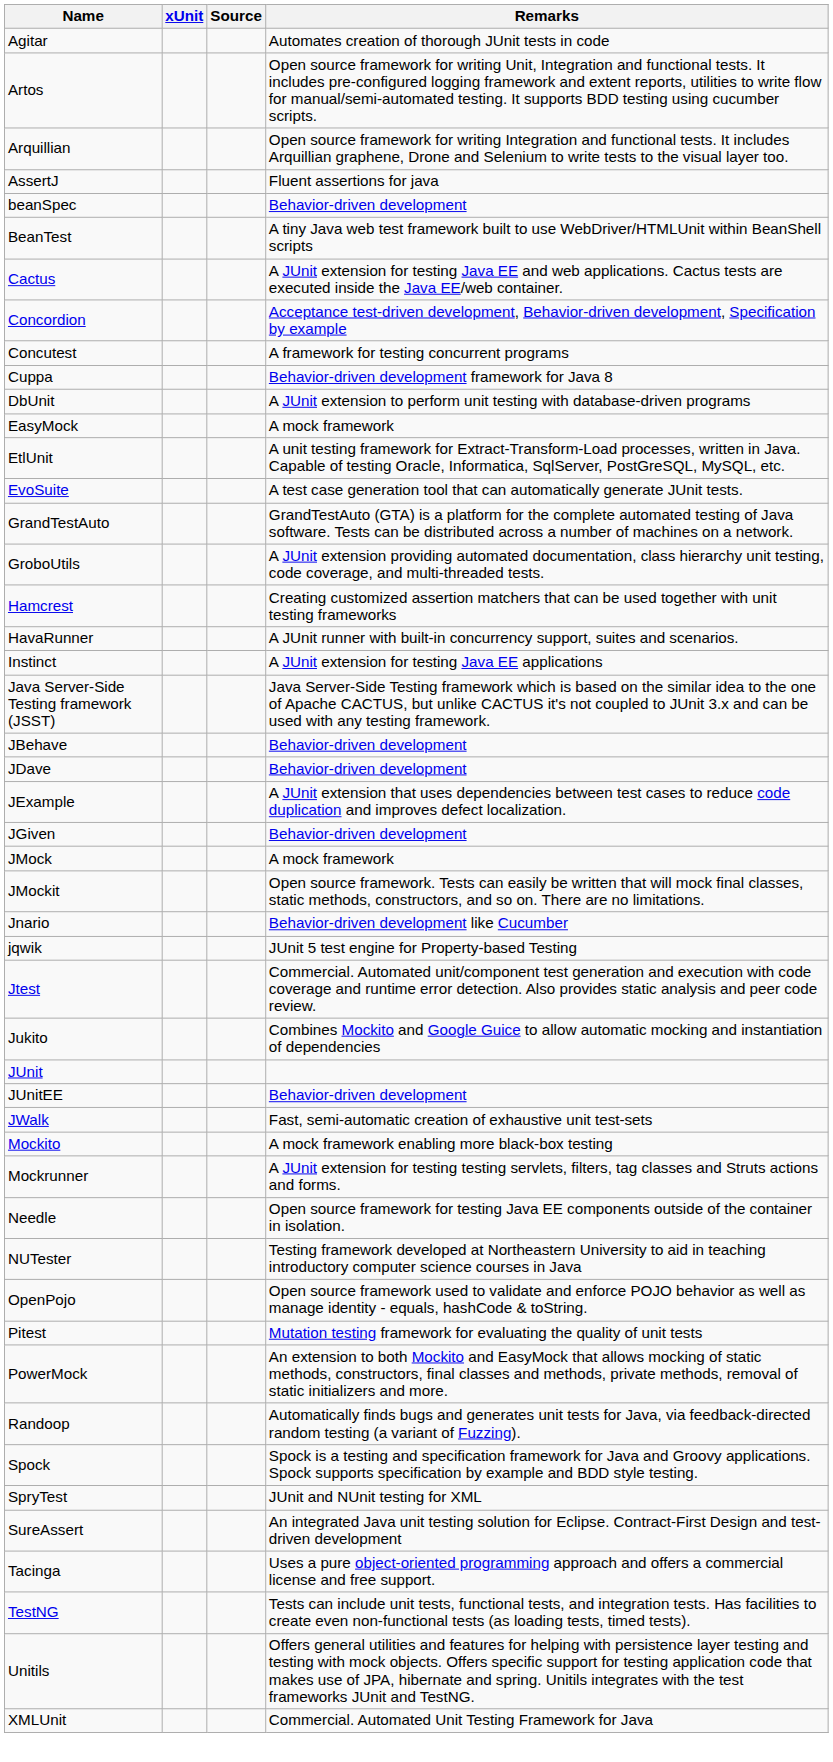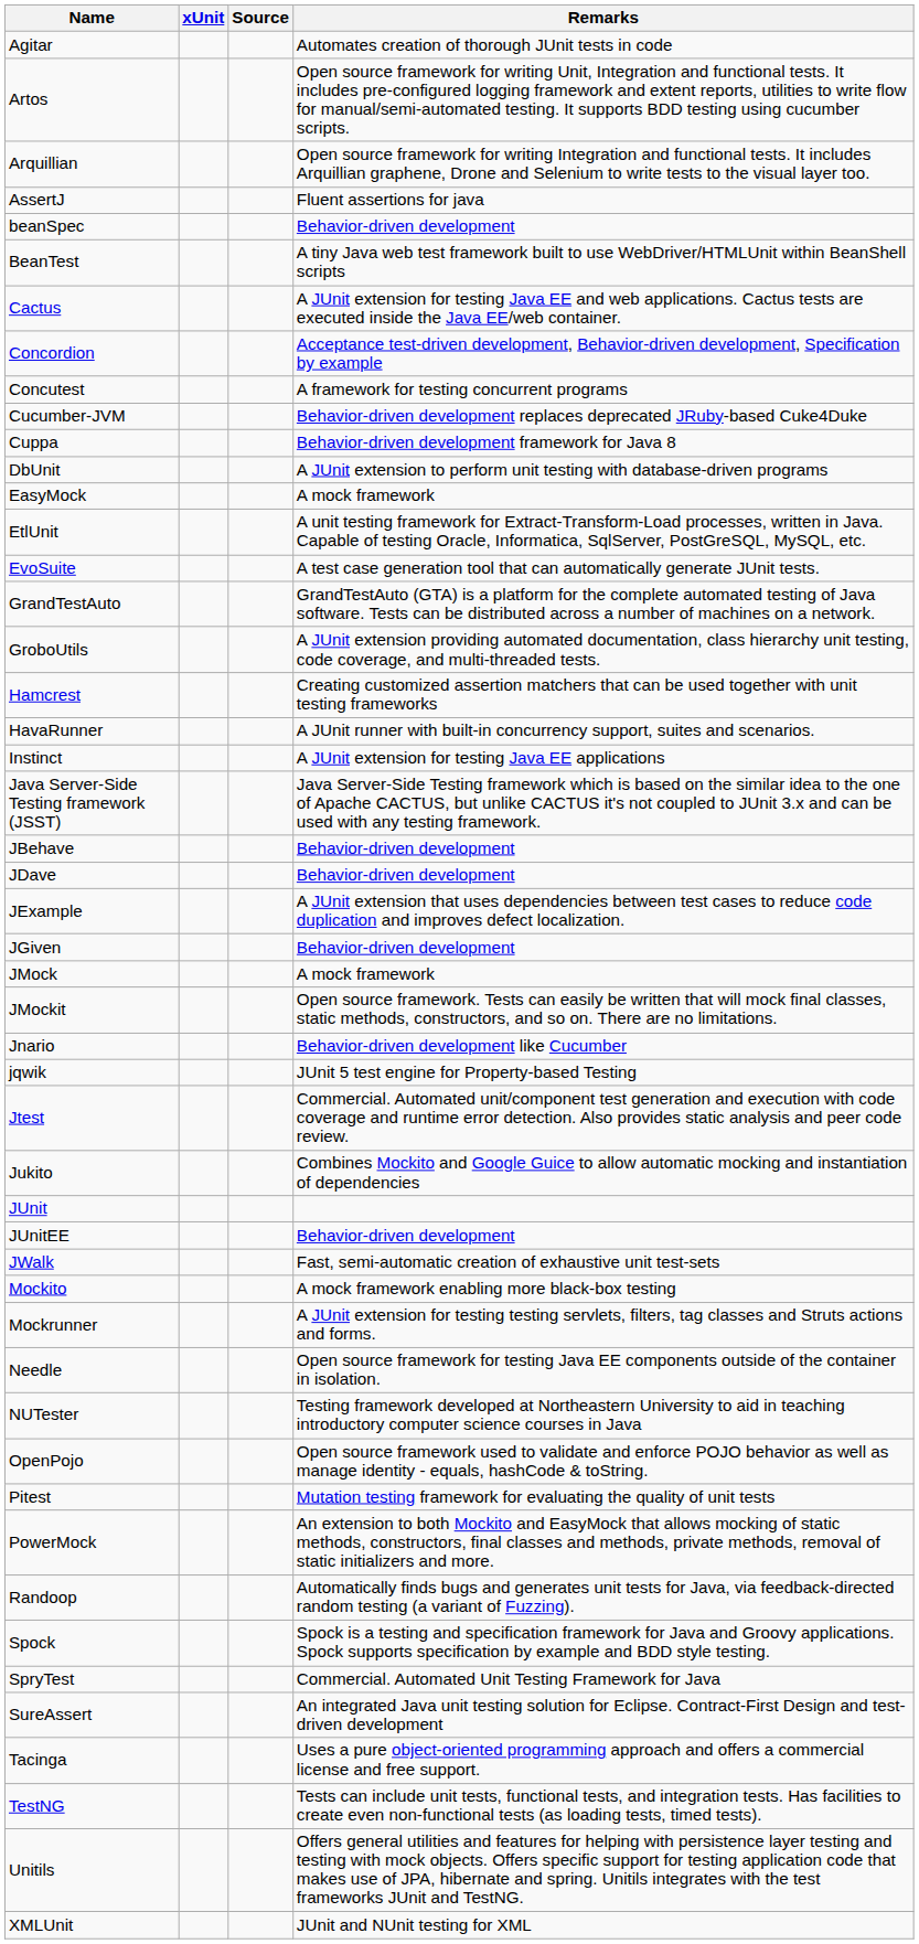+ row: Cucumber-JVM | Behavior-driven development replaces deprecated JRuby-based Cuke4Duke
SpryTest | Remarks: JUnit and NUnit testing for XML -> Commercial. Automated Unit Testing Framework for Java
XMLUnit | Remarks: Commercial. Automated Unit Testing Framework for Java -> JUnit and NUnit testing for XML
